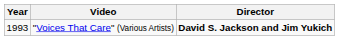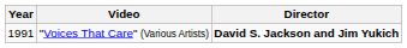"Voices That Care" (Various Artists) | Year: 1993 -> 1991
